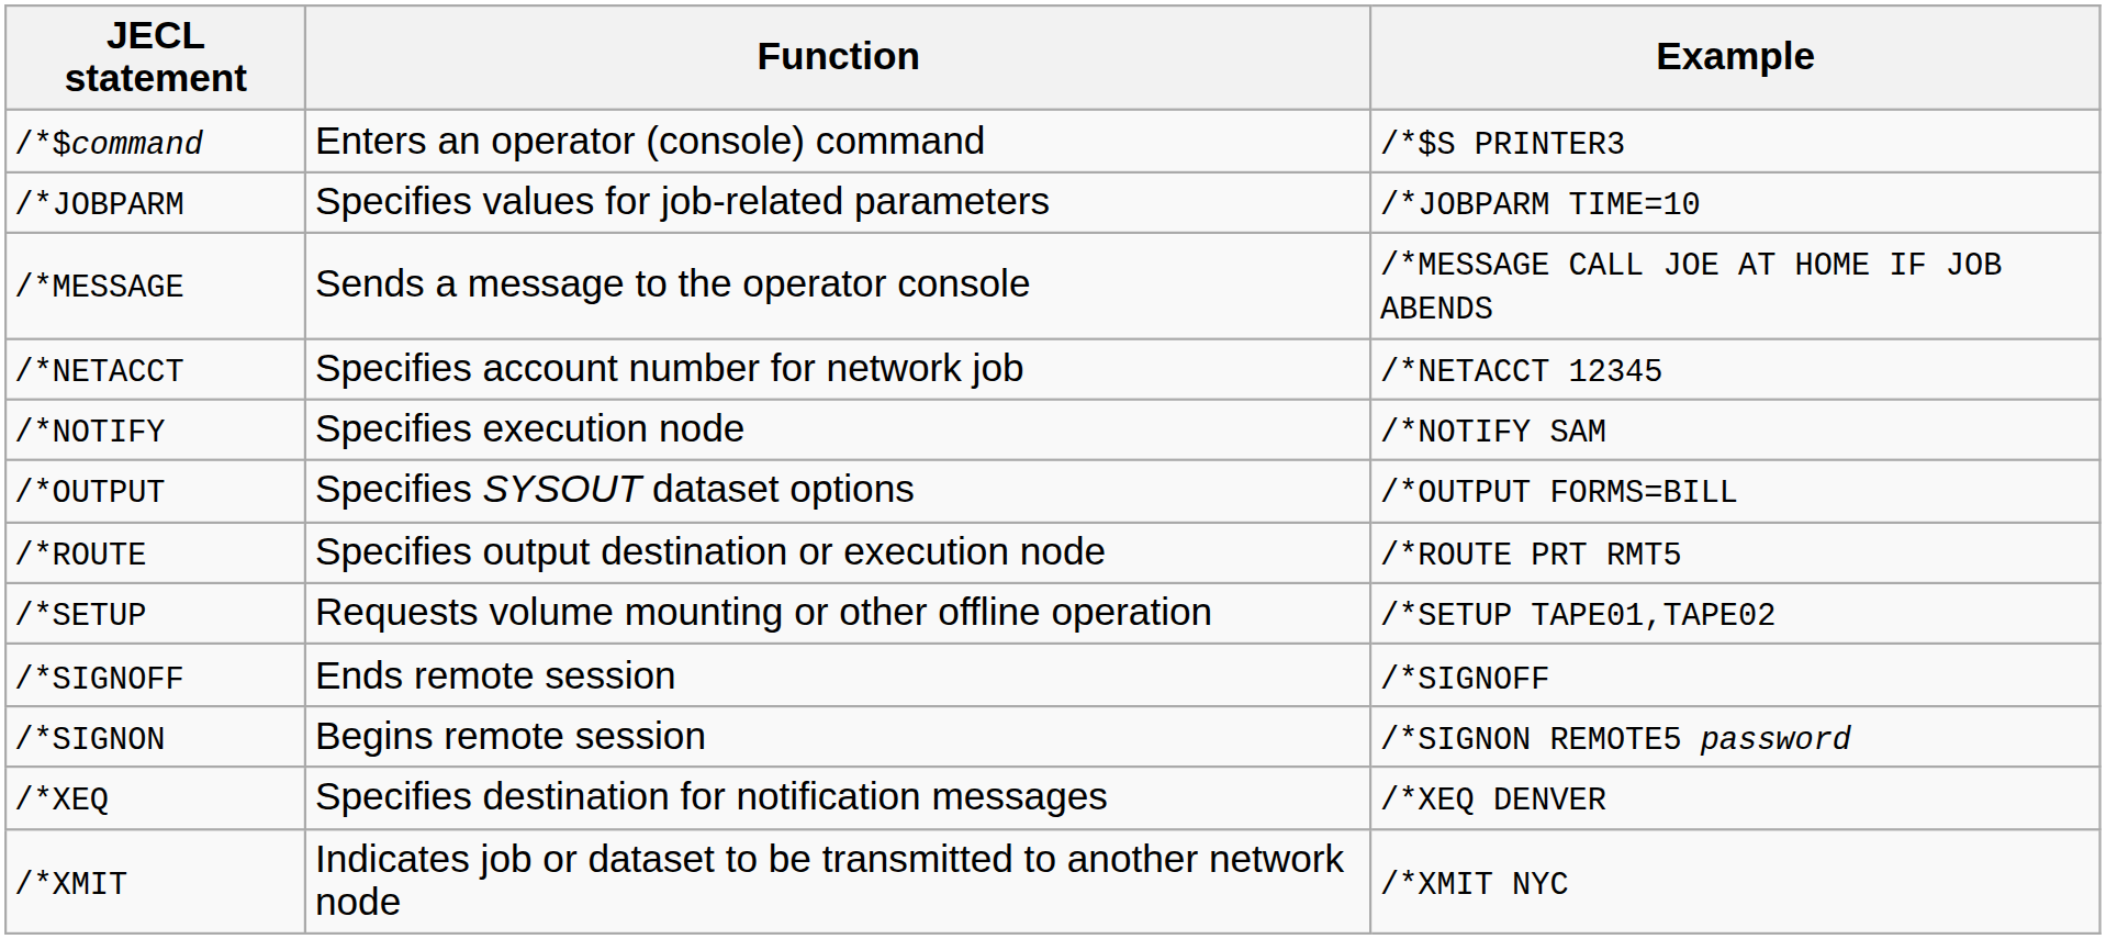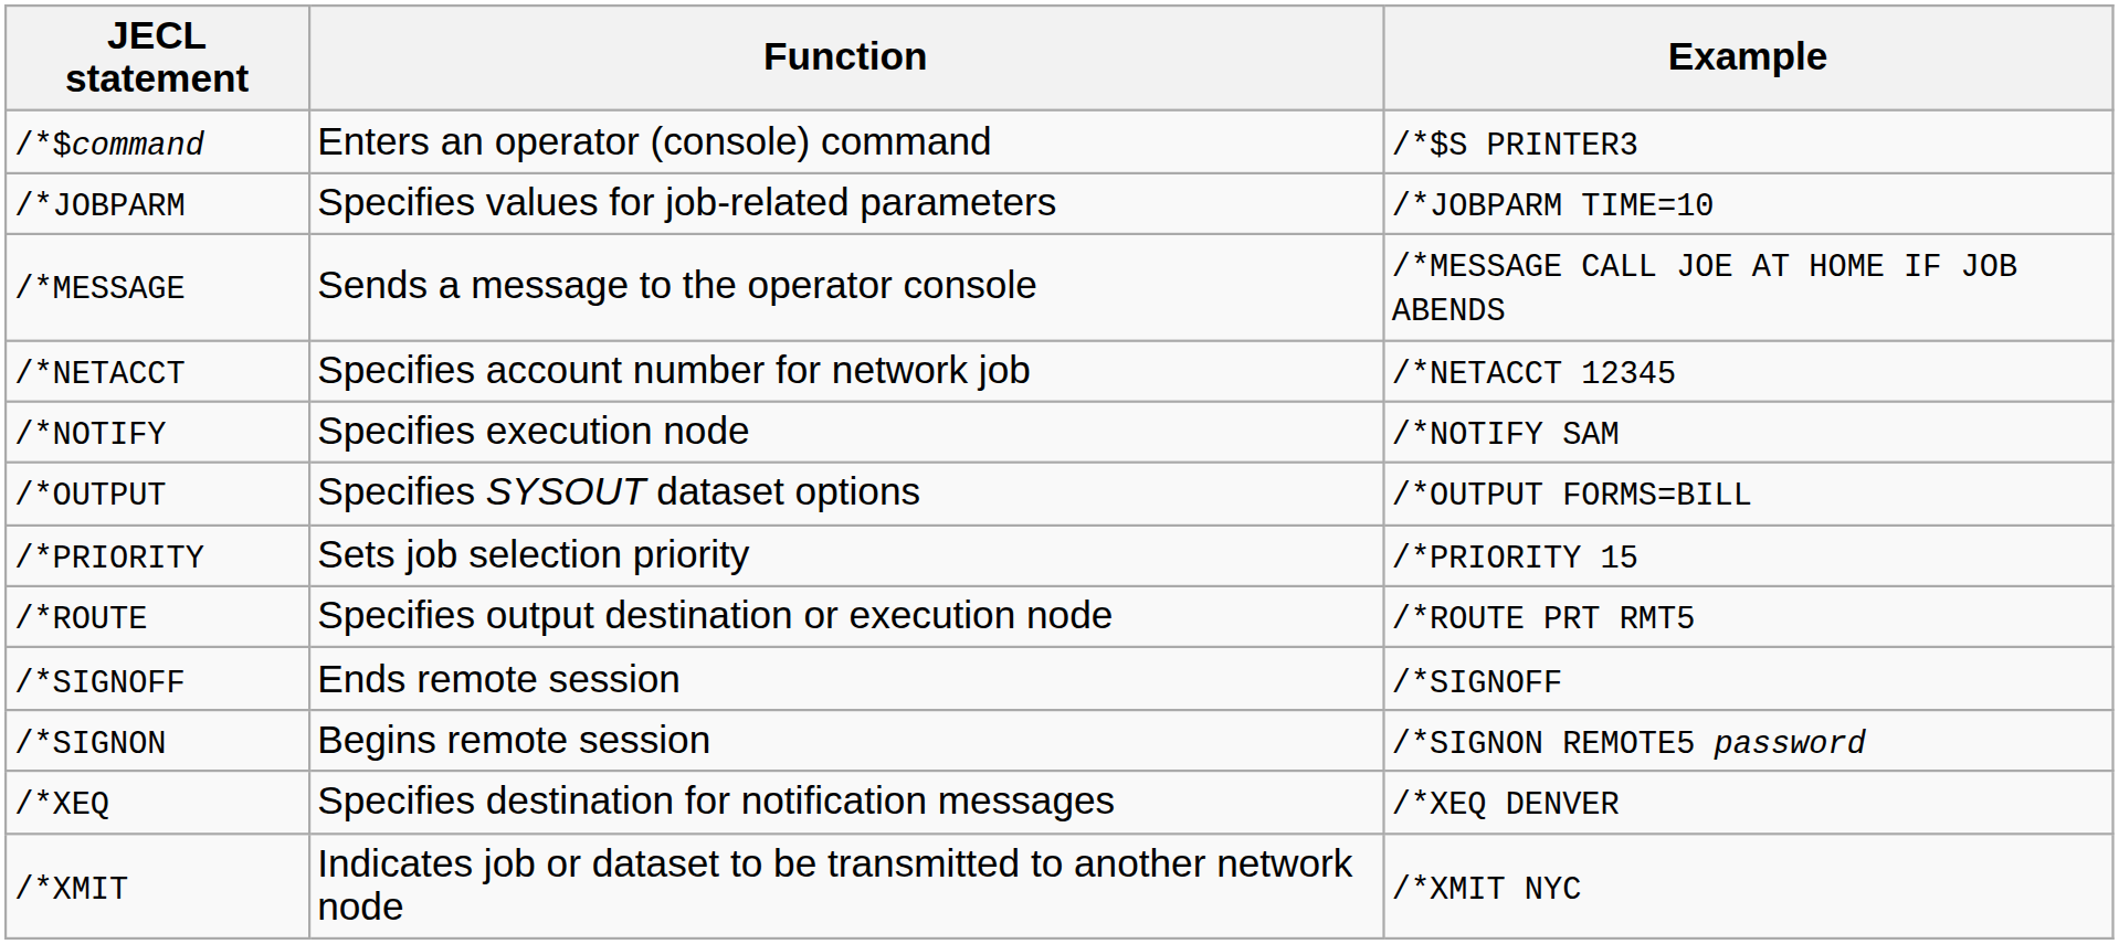+ row: /*PRIORITY | Sets job selection priority | /*PRIORITY 15
- row: /*SETUP | Requests volume mounting or other offline operation | /*SETUP TAPE01,TAPE02
